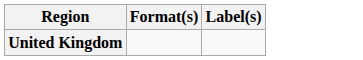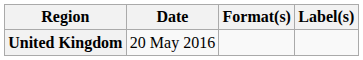+ column: Date | 20 May 2016
